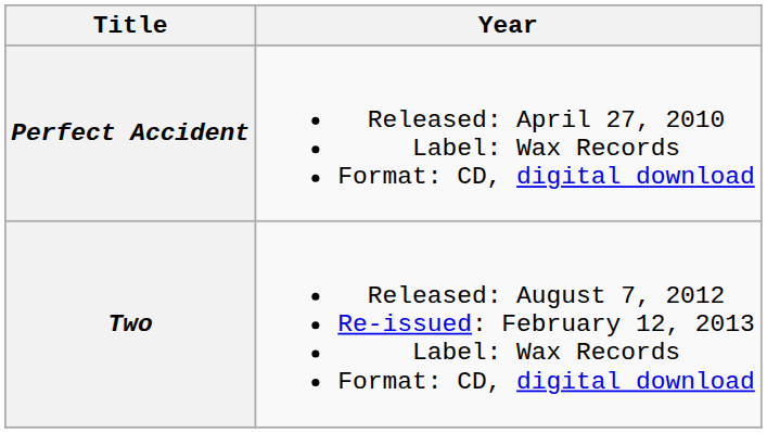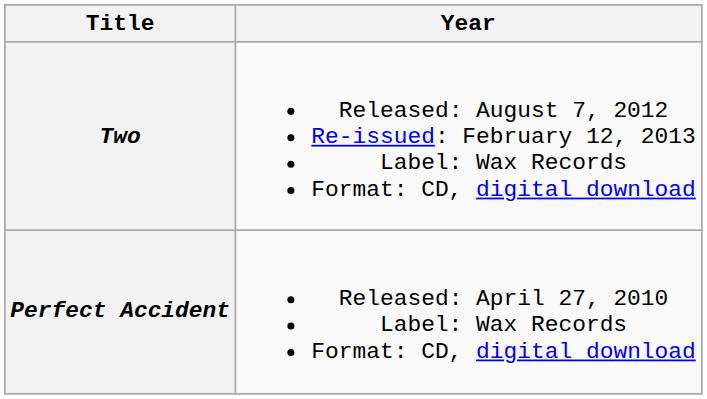rows swapped: Perfect Accident <-> Two
